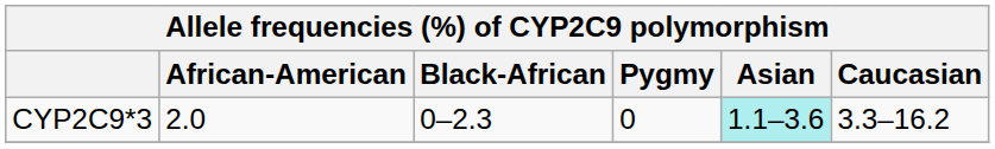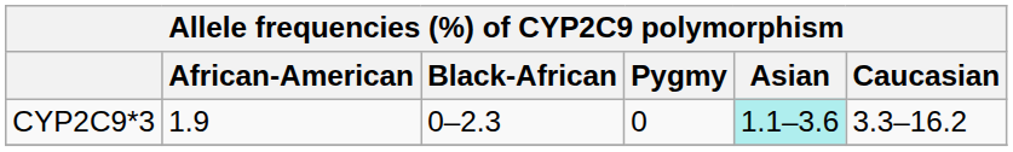CYP2C9*3 | African-American: 2.0 -> 1.9
